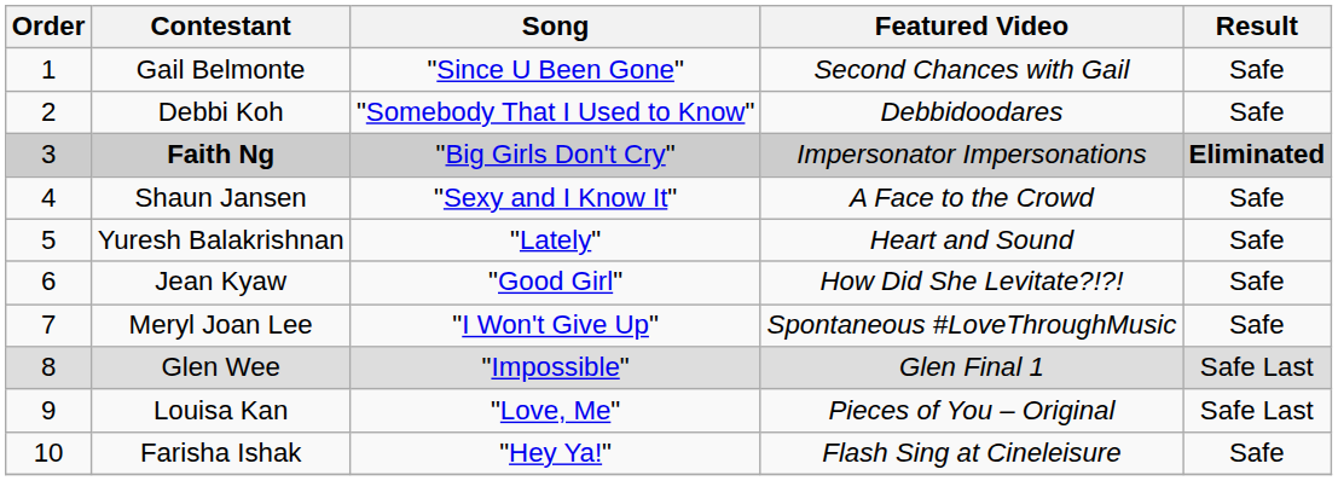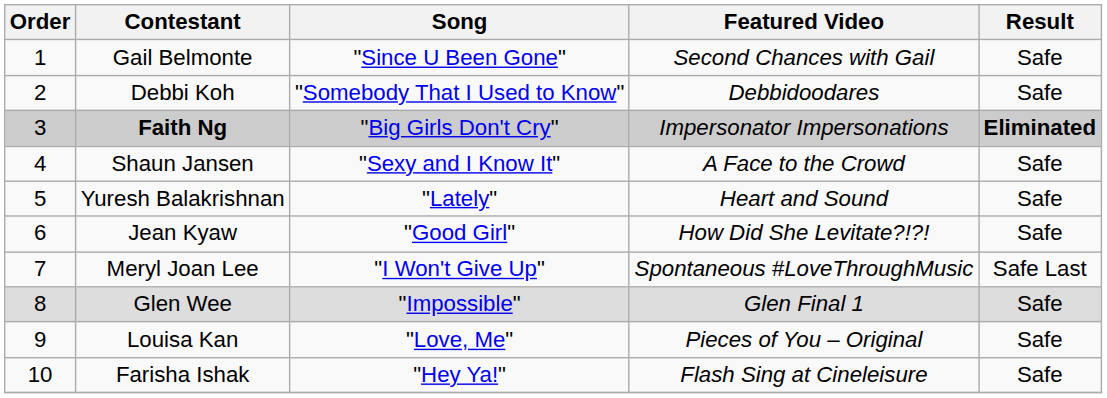Meryl Joan Lee | Result: Safe -> Safe Last
Glen Wee | Result: Safe Last -> Safe
Louisa Kan | Result: Safe Last -> Safe
